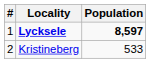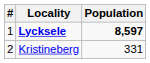Kristineberg | Population: 533 -> 331
